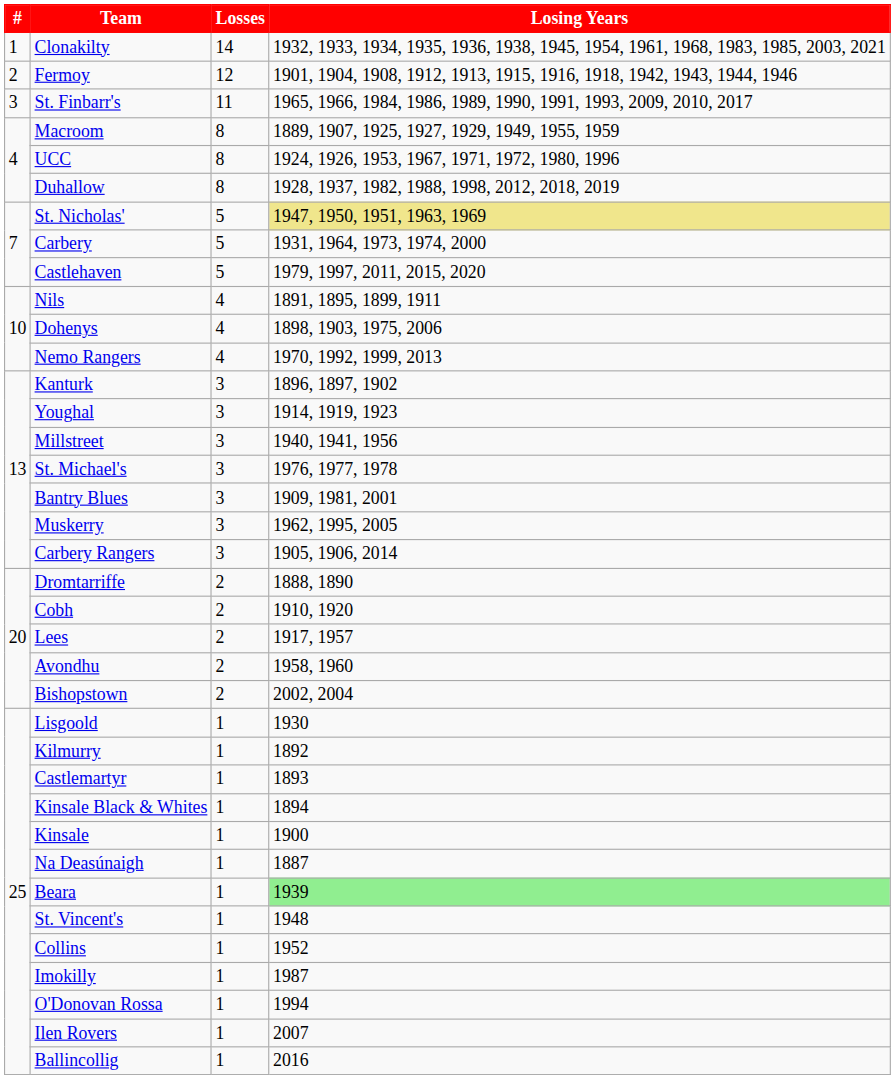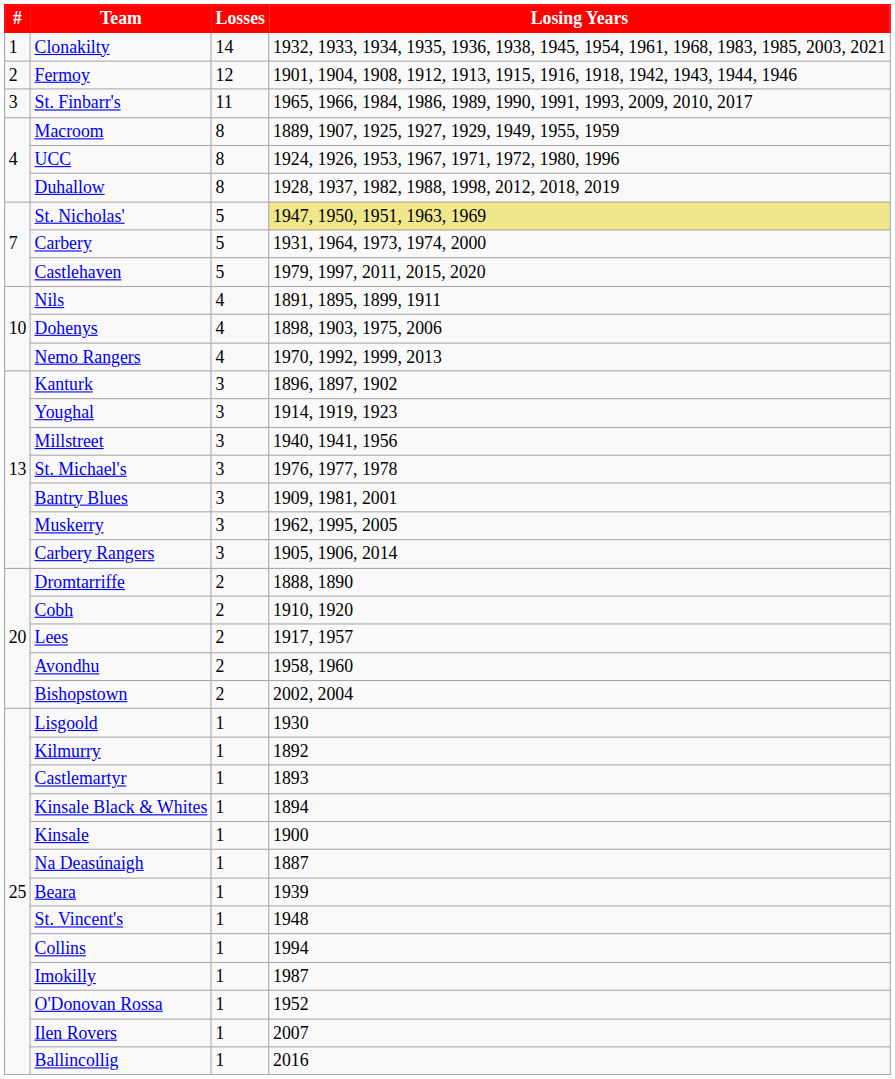Beara | Losing Years: lightgreen background -> no background
Collins | Losing Years: 1952 -> 1994
O'Donovan Rossa | Losing Years: 1994 -> 1952
